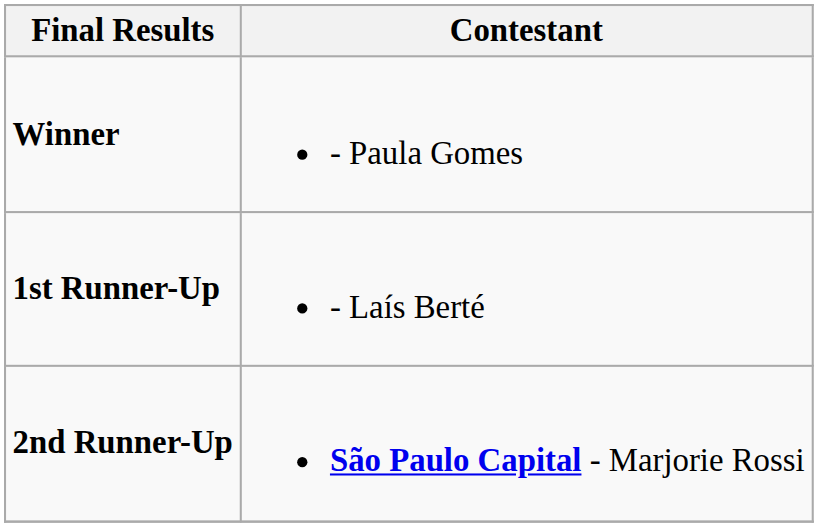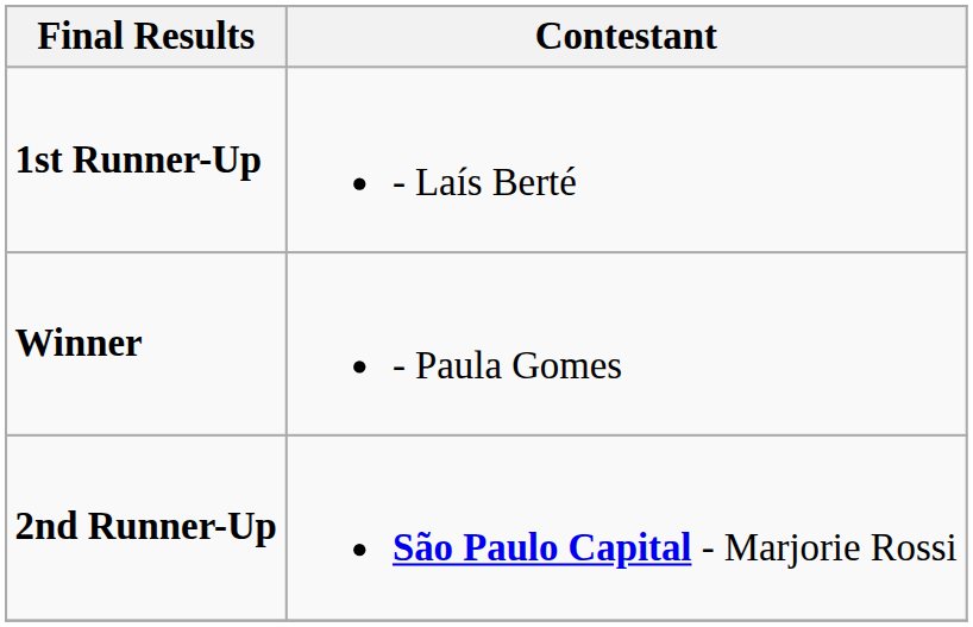rows swapped: Winner <-> 1st Runner-Up
